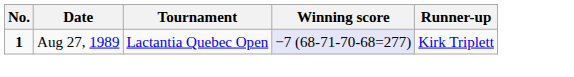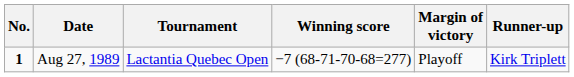+ column: Margin of victory | Playoff
Aug 27, 1989 | Winning score: lavender background -> no background
